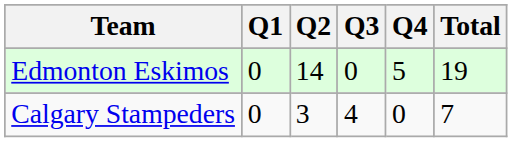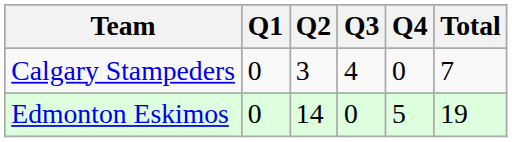rows swapped: Calgary Stampeders <-> Edmonton Eskimos
